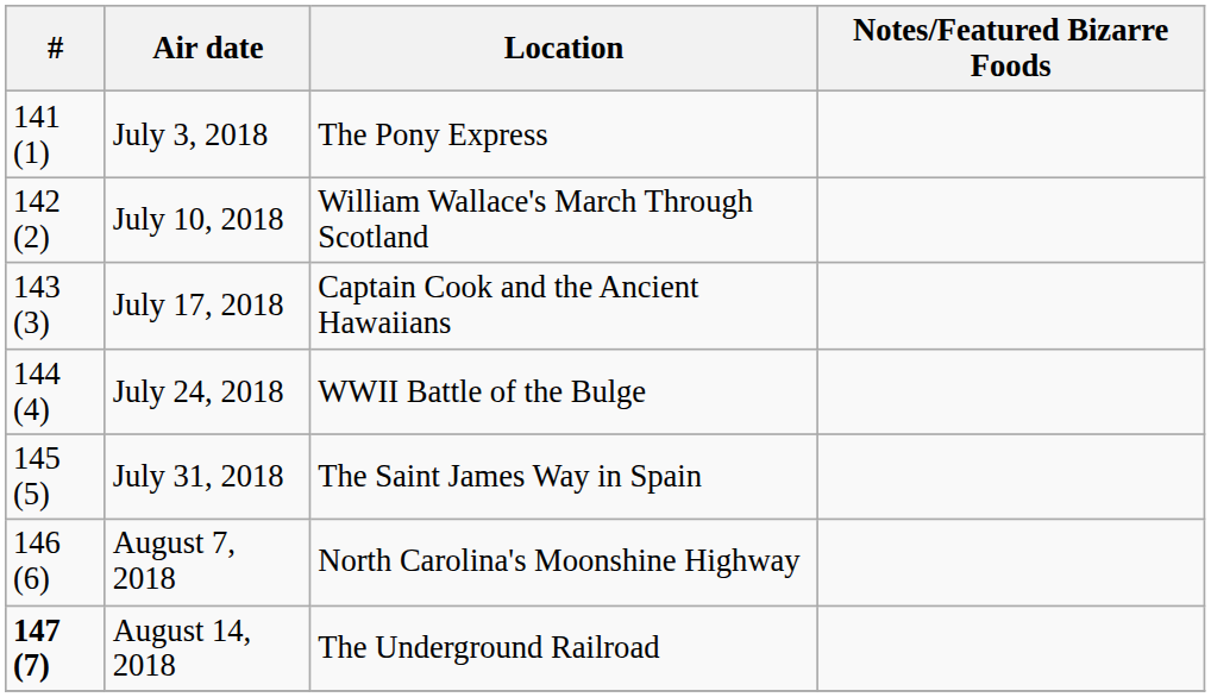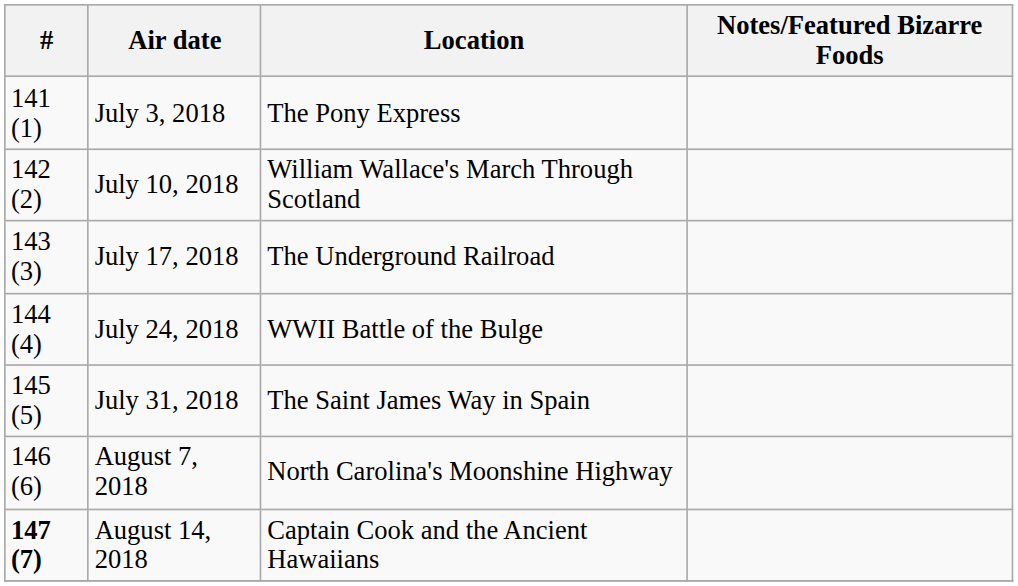July 17, 2018 | Location: Captain Cook and the Ancient Hawaiians -> The Underground Railroad
August 14, 2018 | Location: The Underground Railroad -> Captain Cook and the Ancient Hawaiians
